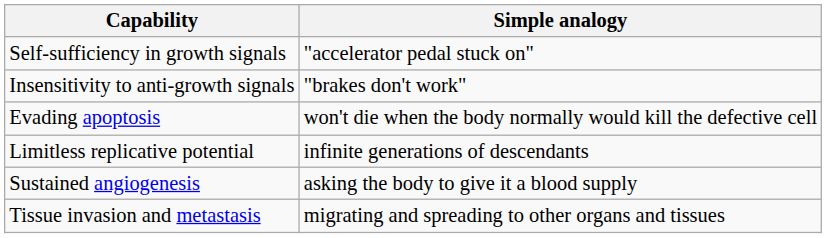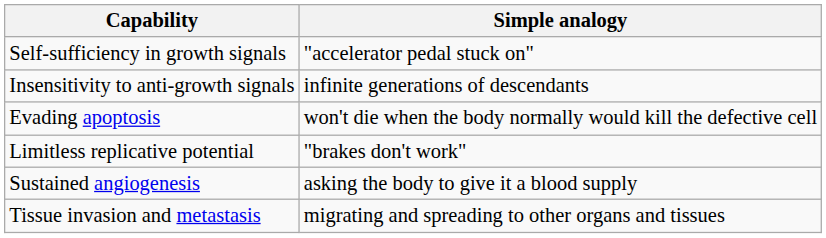Insensitivity to anti-growth signals | Simple analogy: "brakes don't work" -> infinite generations of descendants
Limitless replicative potential | Simple analogy: infinite generations of descendants -> "brakes don't work"
